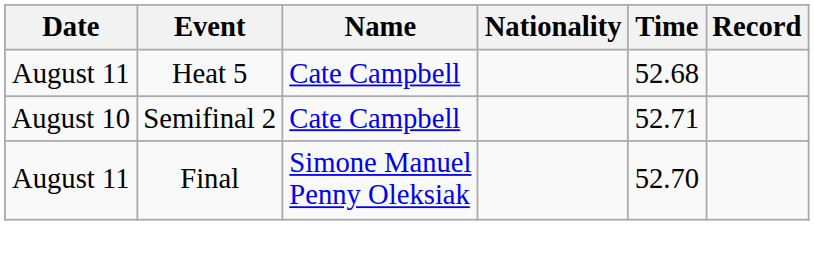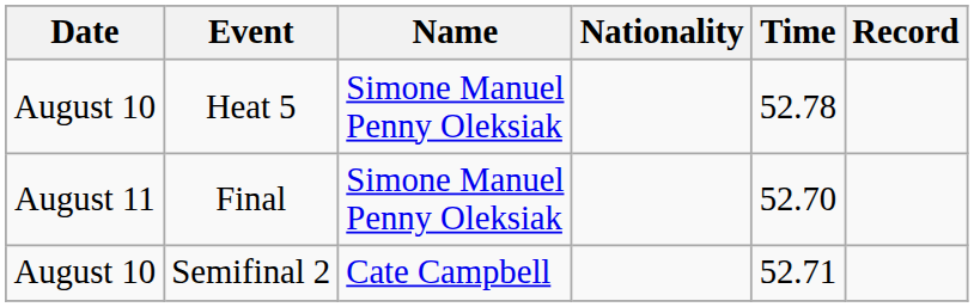Heat 5 | Date: August 11 -> August 10
Heat 5 | Name: Cate Campbell -> Simone Manuel Penny Oleksiak
Heat 5 | Time: 52.68 -> 52.78
rows swapped: Semifinal 2 <-> Final
